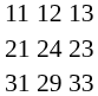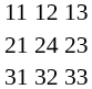31 | column 2: 29 -> 32
